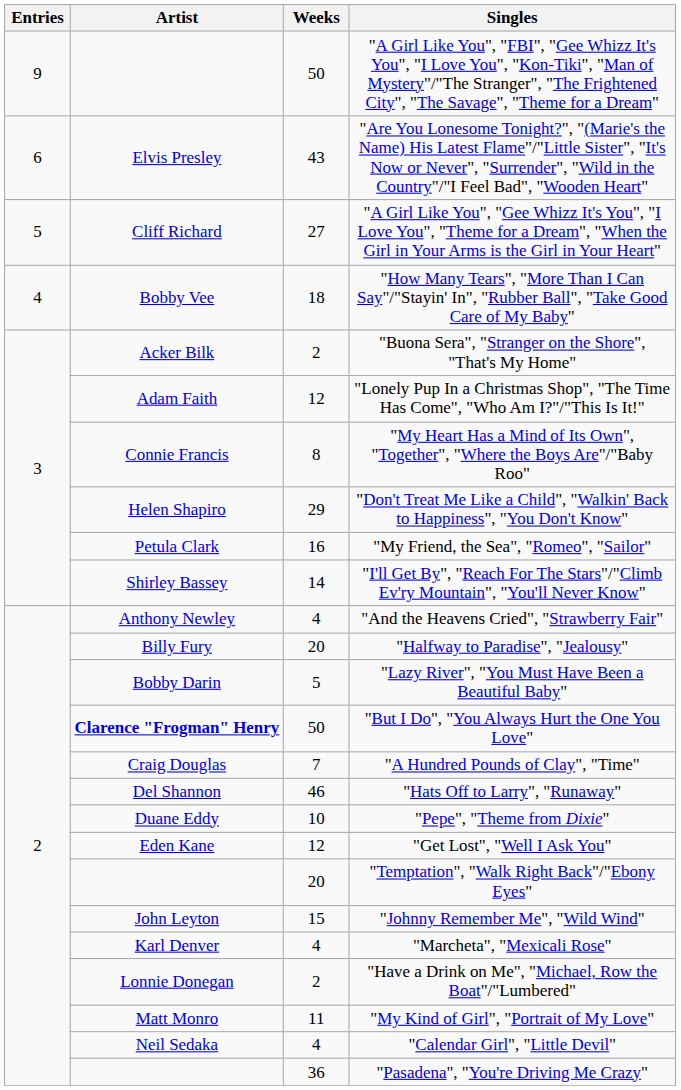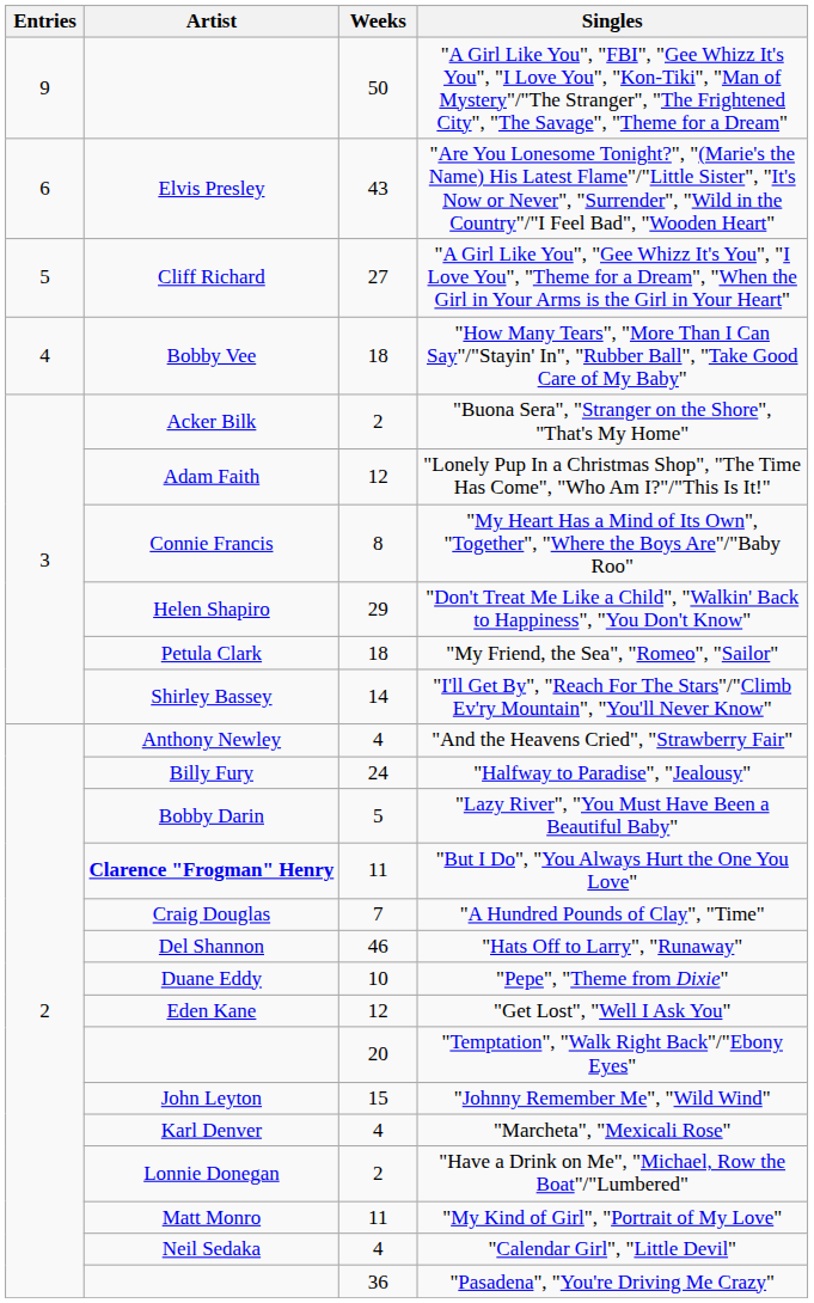"My Friend, the Sea", "Romeo", "Sailor" | Weeks: 16 -> 18
"Halfway to Paradise", "Jealousy" | Weeks: 20 -> 24
"But I Do", "You Always Hurt the One You Love" | Weeks: 50 -> 11
